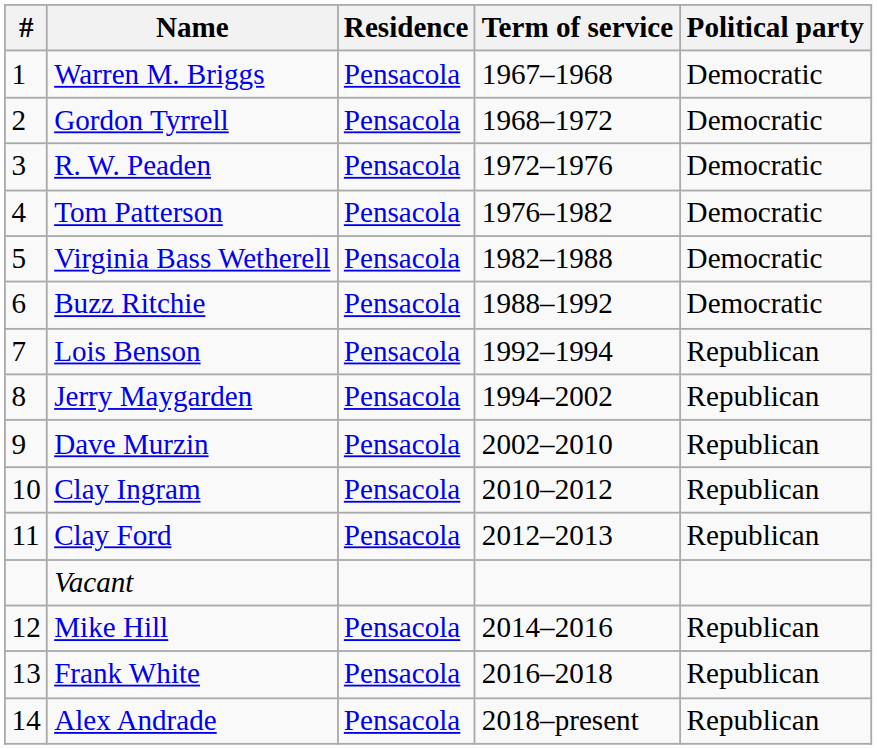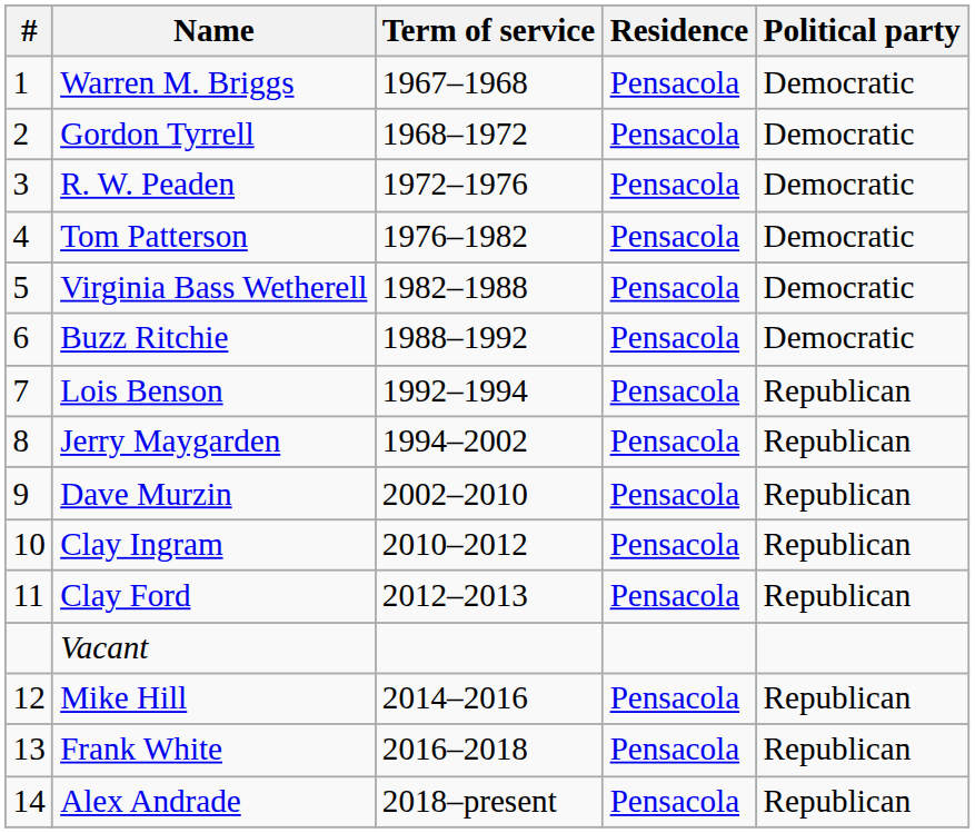columns swapped: Term of service <-> Residence
